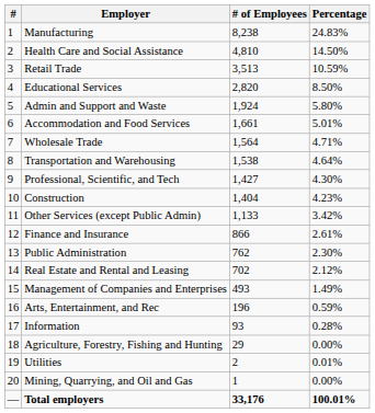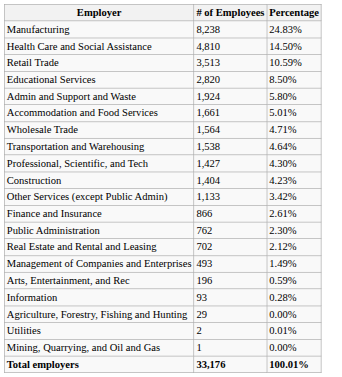- column: # | 1 | 2 | 3 | 4 | 5 | 6 | 7 | 8 | 9 | 10 | 11 | 12 | 13 | 14 | 15 | 16 | 17 | 18 | 19 | 20 | —
